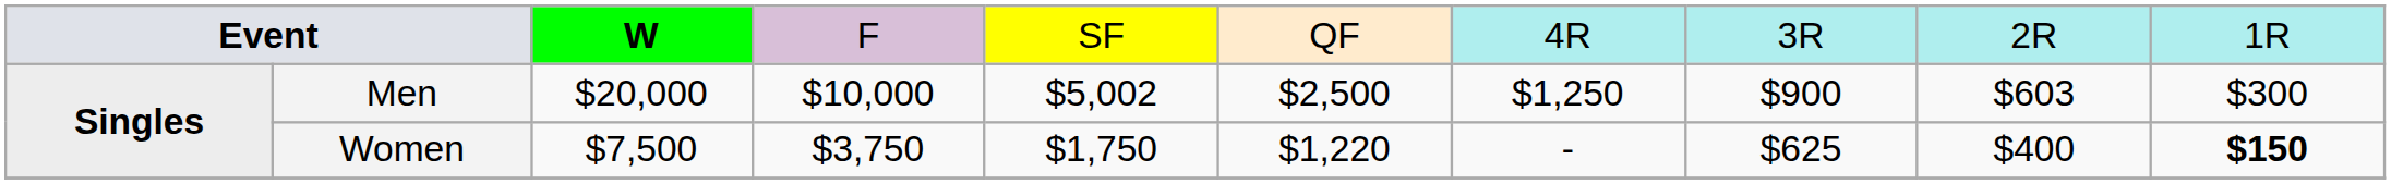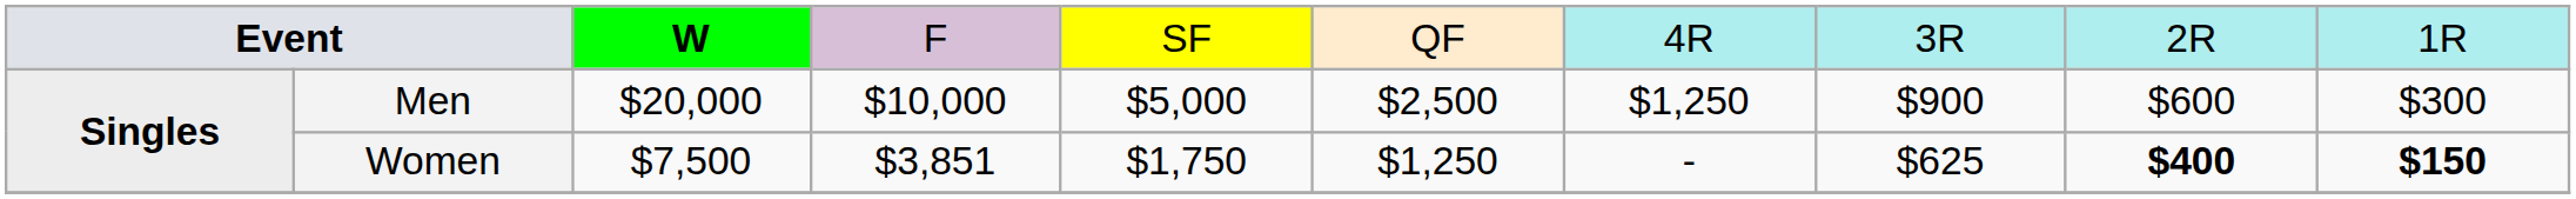Men | column 5: $5,002 -> $5,000
Men | column 9: $603 -> $600
Women | column 4: $3,750 -> $3,851
Women | column 6: $1,220 -> $1,250
Women | column 9: normal -> bold
